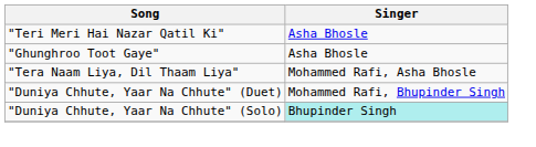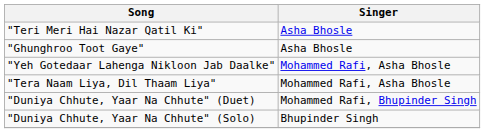+ row: "Yeh Gotedaar Lahenga Nikloon Jab Daalke" | Mohammed Rafi, Asha Bhosle
"Duniya Chhute, Yaar Na Chhute" (Solo) | Singer: paleturquoise background -> no background
